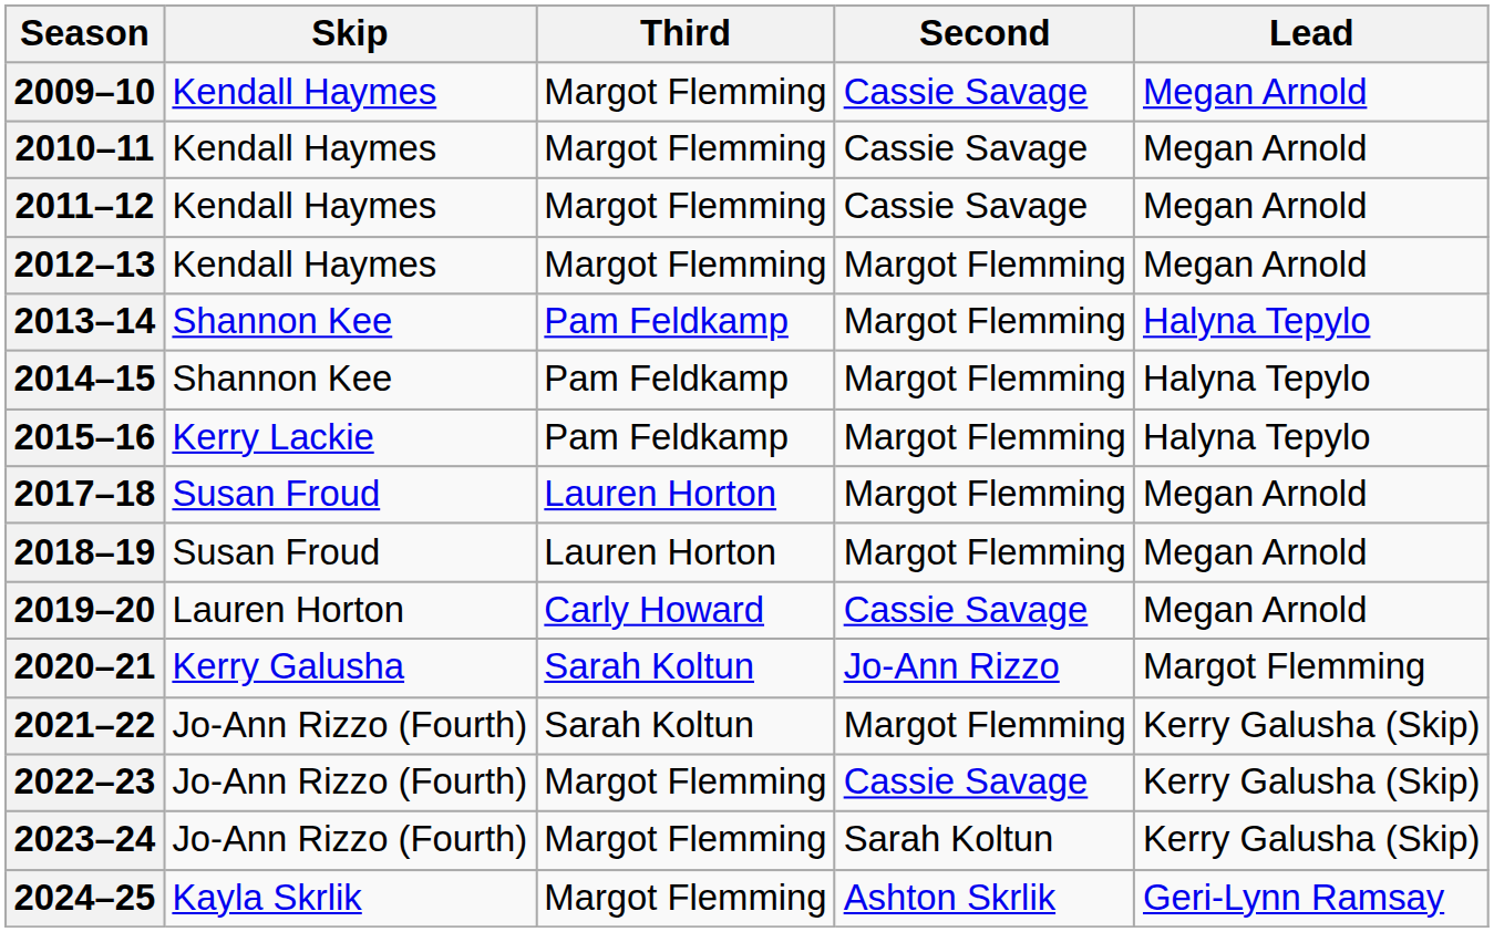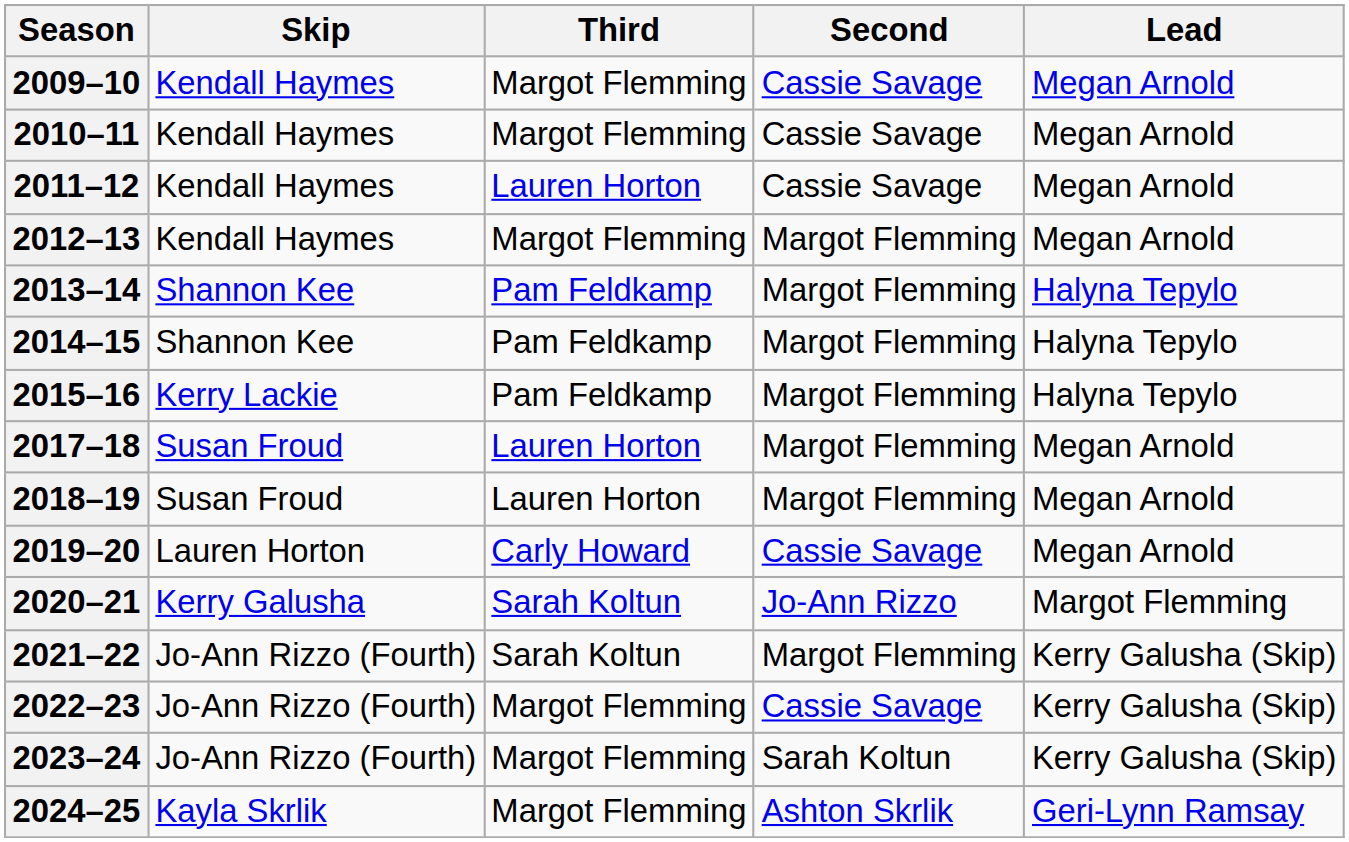2011–12 | Third: Margot Flemming -> Lauren Horton
